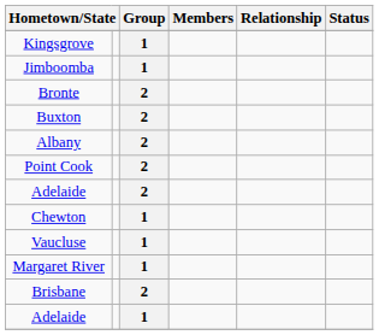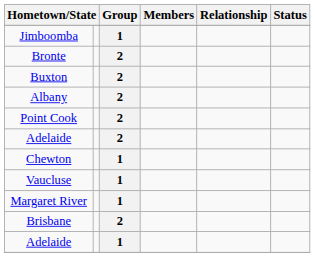- row: Kingsgrove | 1
